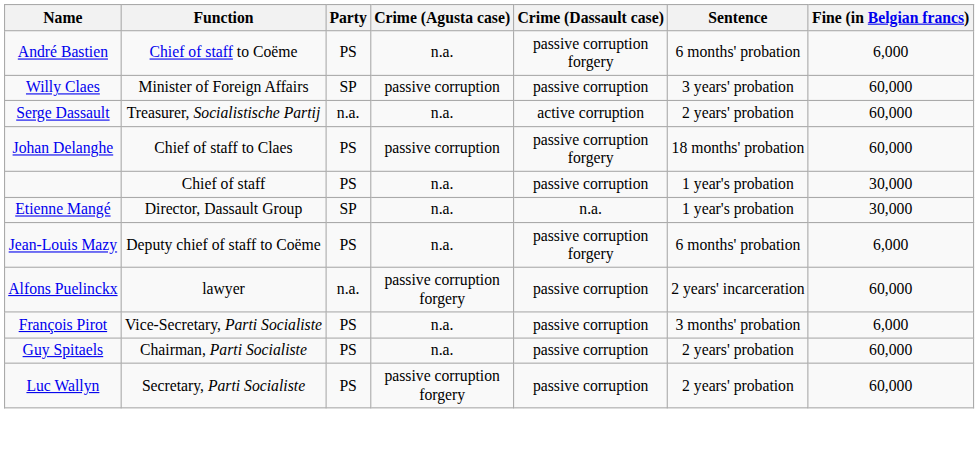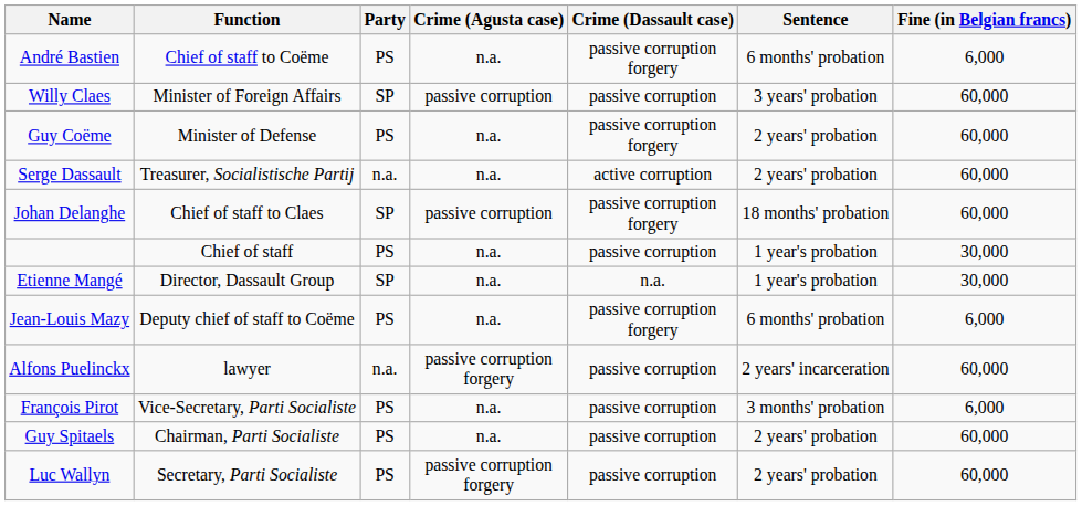+ row: Guy Coëme | Minister of Defense | PS | n.a. | passive corruption forgery | 2 years' probation | 60,000
Johan Delanghe | Party: PS -> SP
